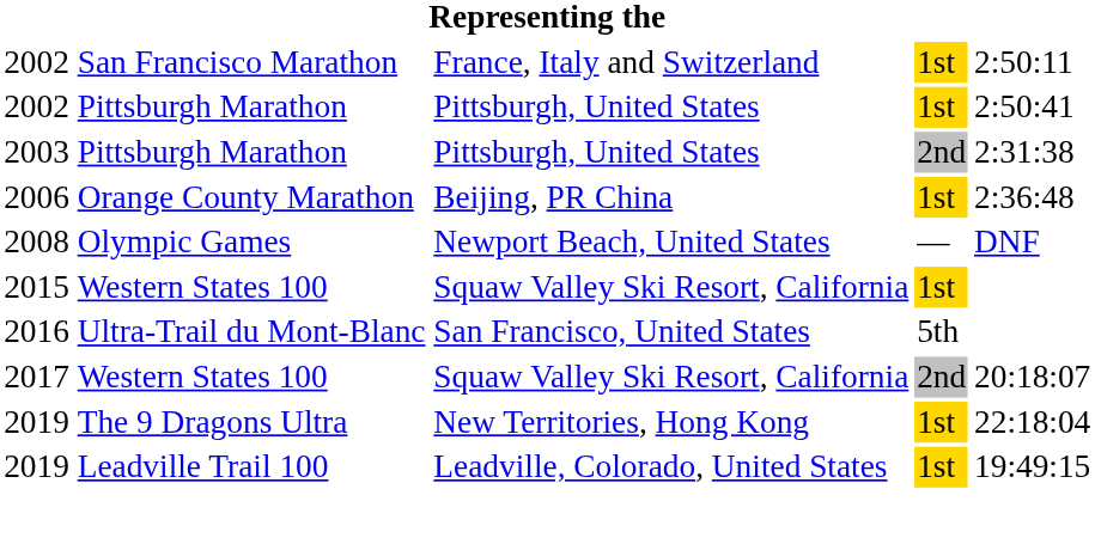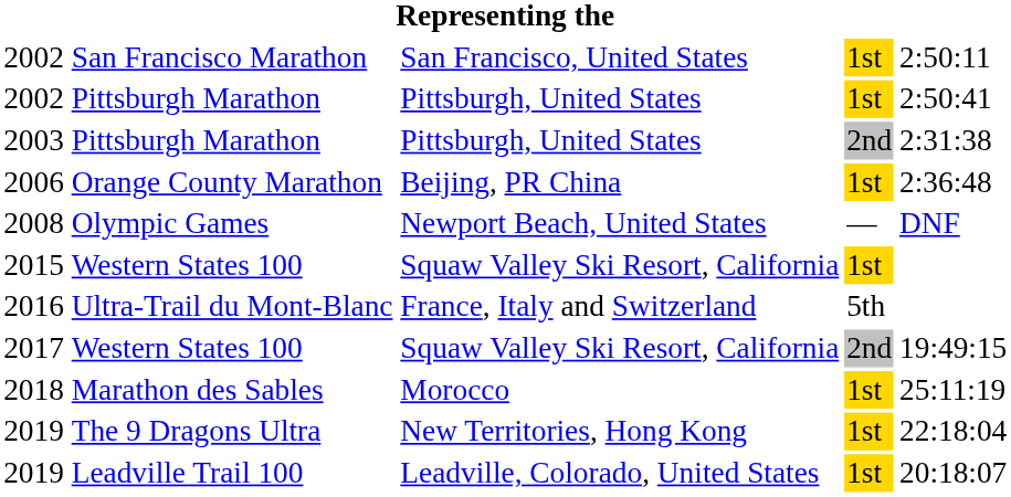2002 / San Francisco Marathon | column 3: France, Italy and Switzerland -> San Francisco, United States
2016 | column 3: San Francisco, United States -> France, Italy and Switzerland
2017 | column 5: 20:18:07 -> 19:49:15
+ row: 2018 | Marathon des Sables | Morocco | 1st | 25:11:19
2019 / Leadville Trail 100 | column 5: 19:49:15 -> 20:18:07
